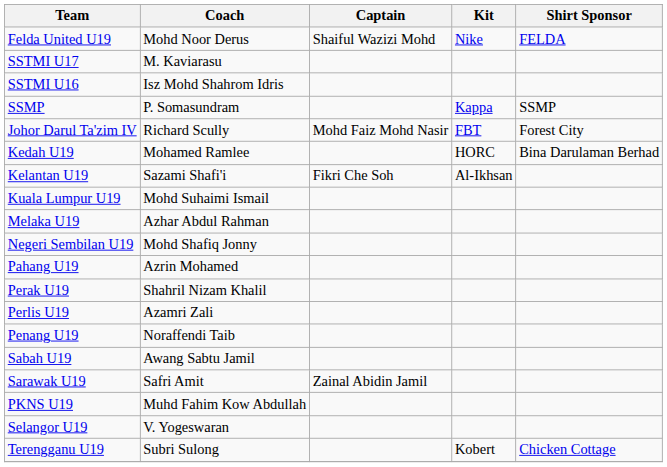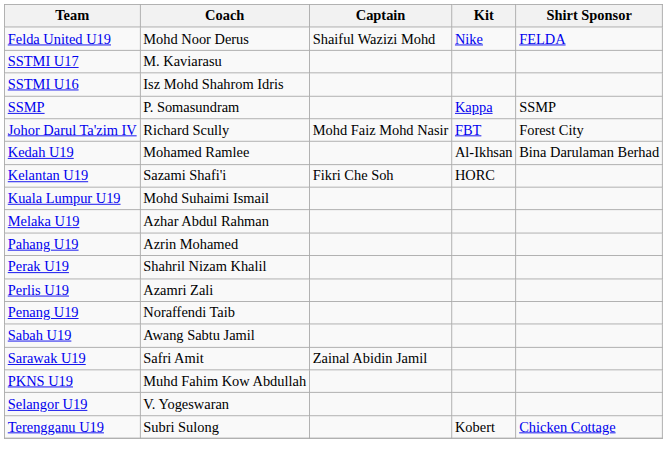Kedah U19 | Kit: HORC -> Al-Ikhsan
Kelantan U19 | Kit: Al-Ikhsan -> HORC
- row: Negeri Sembilan U19 | Mohd Shafiq Jonny
